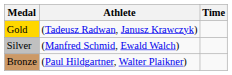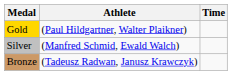Gold | Athlete: (Tadeusz Radwan, Janusz Krawczyk) -> (Paul Hildgartner, Walter Plaikner)
Bronze | Athlete: (Paul Hildgartner, Walter Plaikner) -> (Tadeusz Radwan, Janusz Krawczyk)
